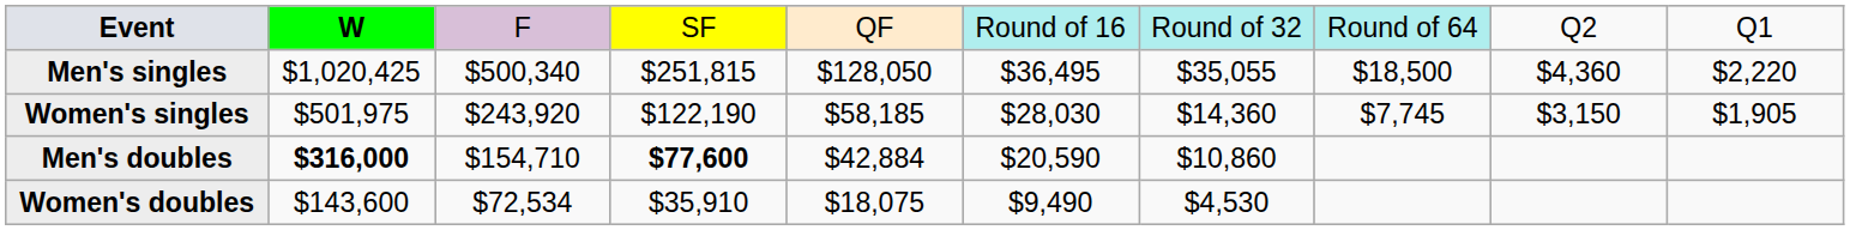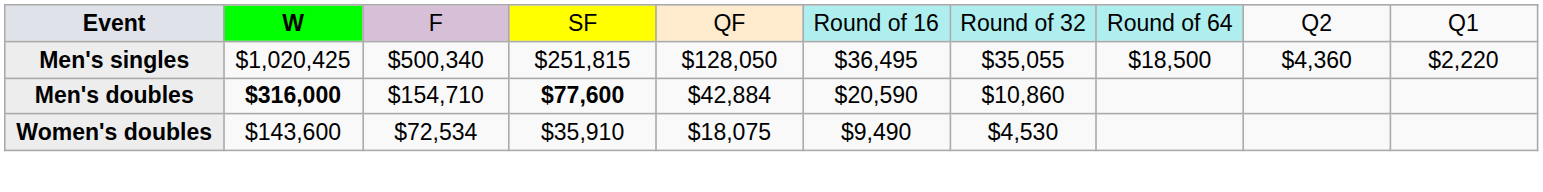- row: Women's singles | $501,975 | $243,920 | $122,190 | $58,185 | $28,030 | $14,360 | $7,745 | $3,150 | $1,905
